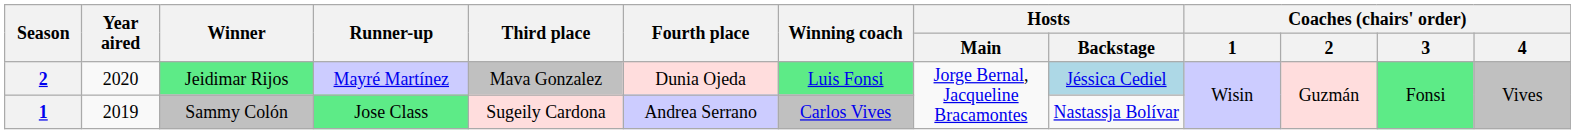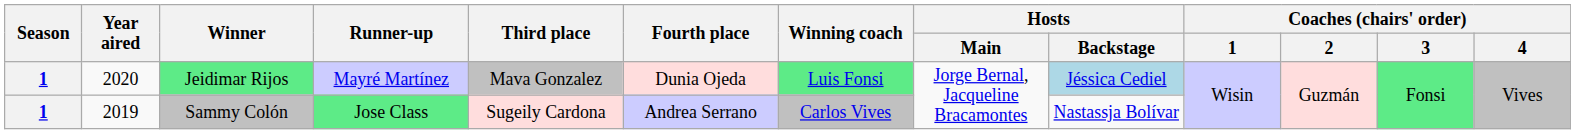Jeidimar Rijos | Season: 2 -> 1
